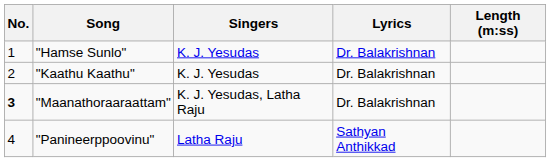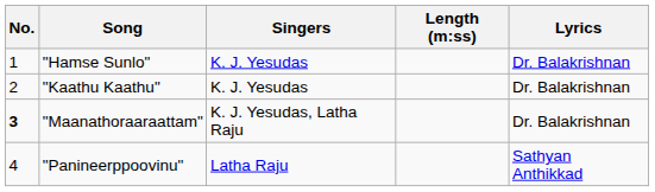columns swapped: Lyrics <-> Length (m:ss)
